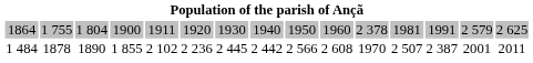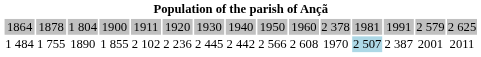1864 | column 2: 1 755 -> 1878
1 484 | column 2: 1878 -> 1 755
1 484 | column 12: no background -> lightblue background
